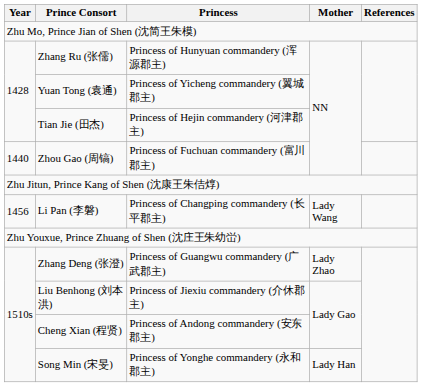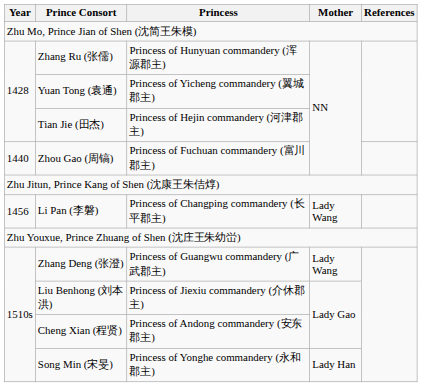Zhang Deng (张澄) | Mother: Lady Zhao -> Lady Wang
